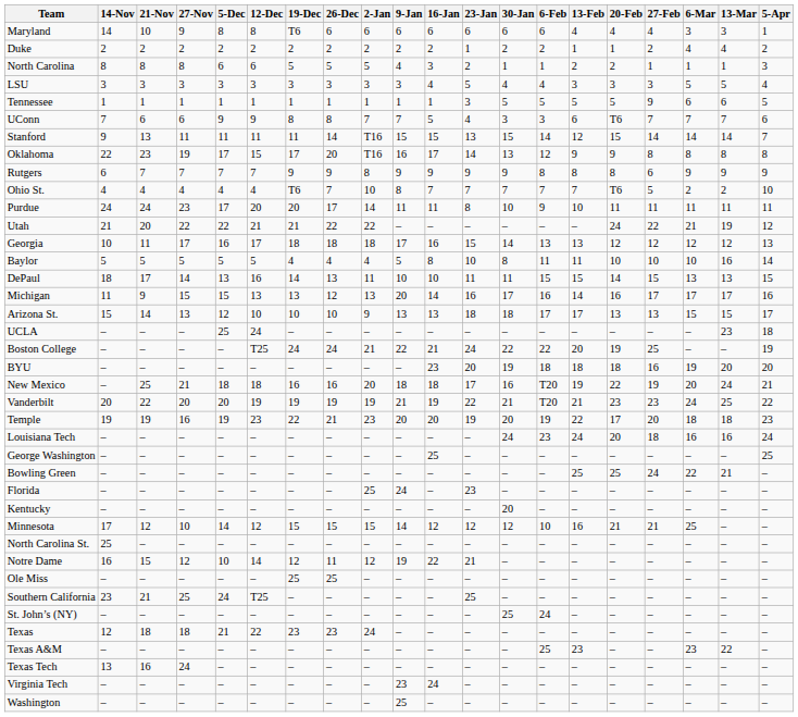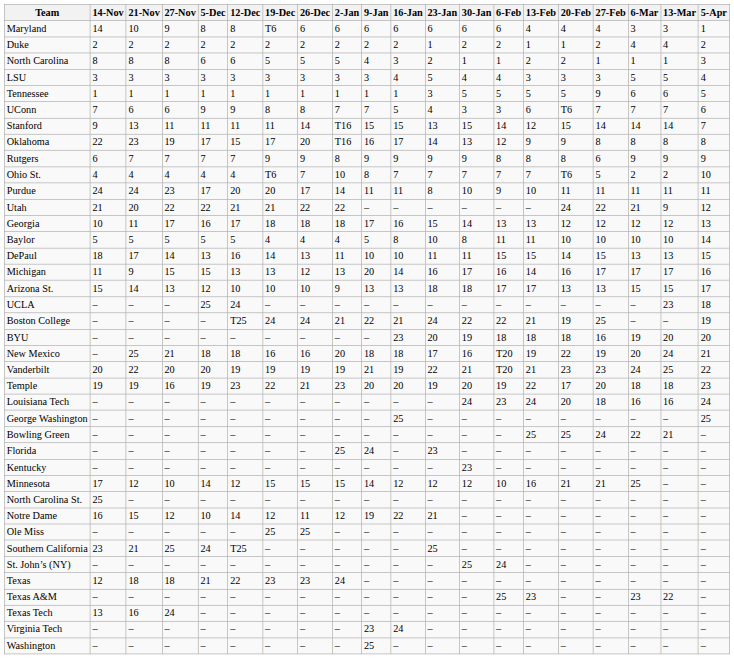Utah | 13-Mar: 19 -> 9
Baylor | 13-Mar: 16 -> 10
Boston College | 13-Feb: 20 -> 21
Kentucky | 30-Jan: 20 -> 23
